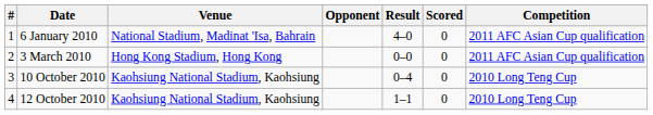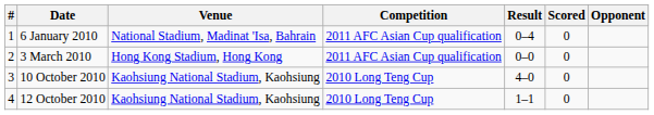columns swapped: Opponent <-> Competition
6 January 2010 | Result: 4–0 -> 0–4
10 October 2010 | Result: 0–4 -> 4–0
